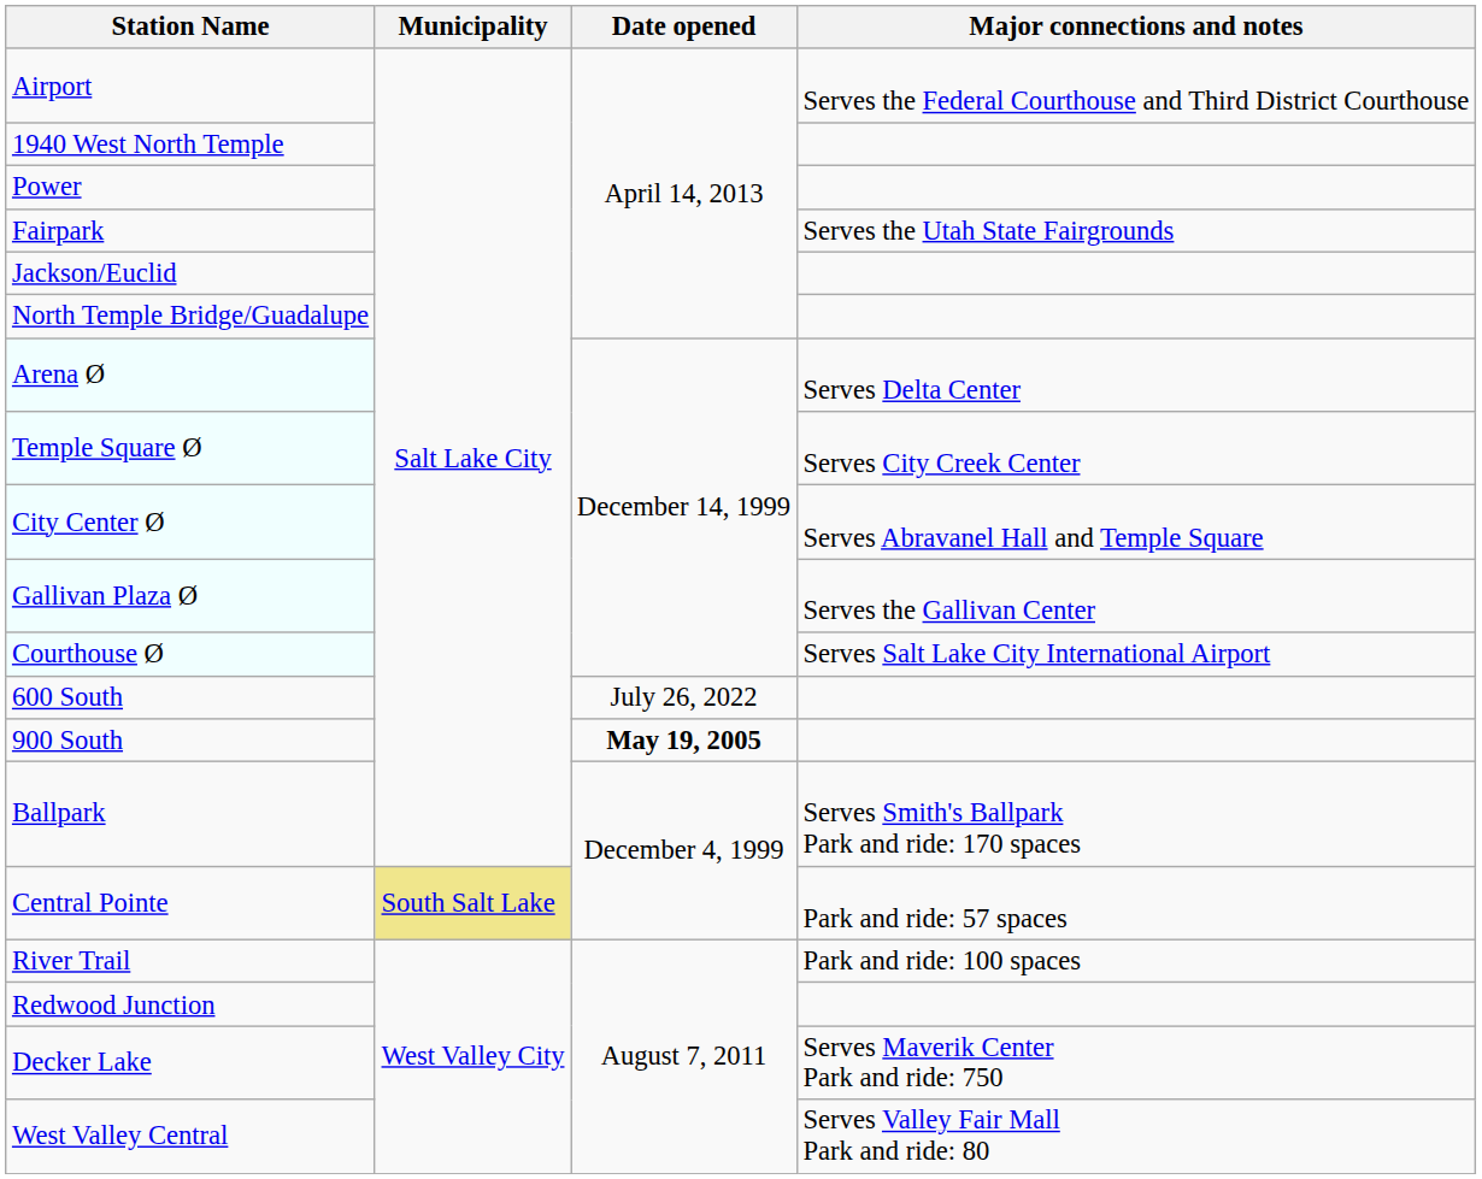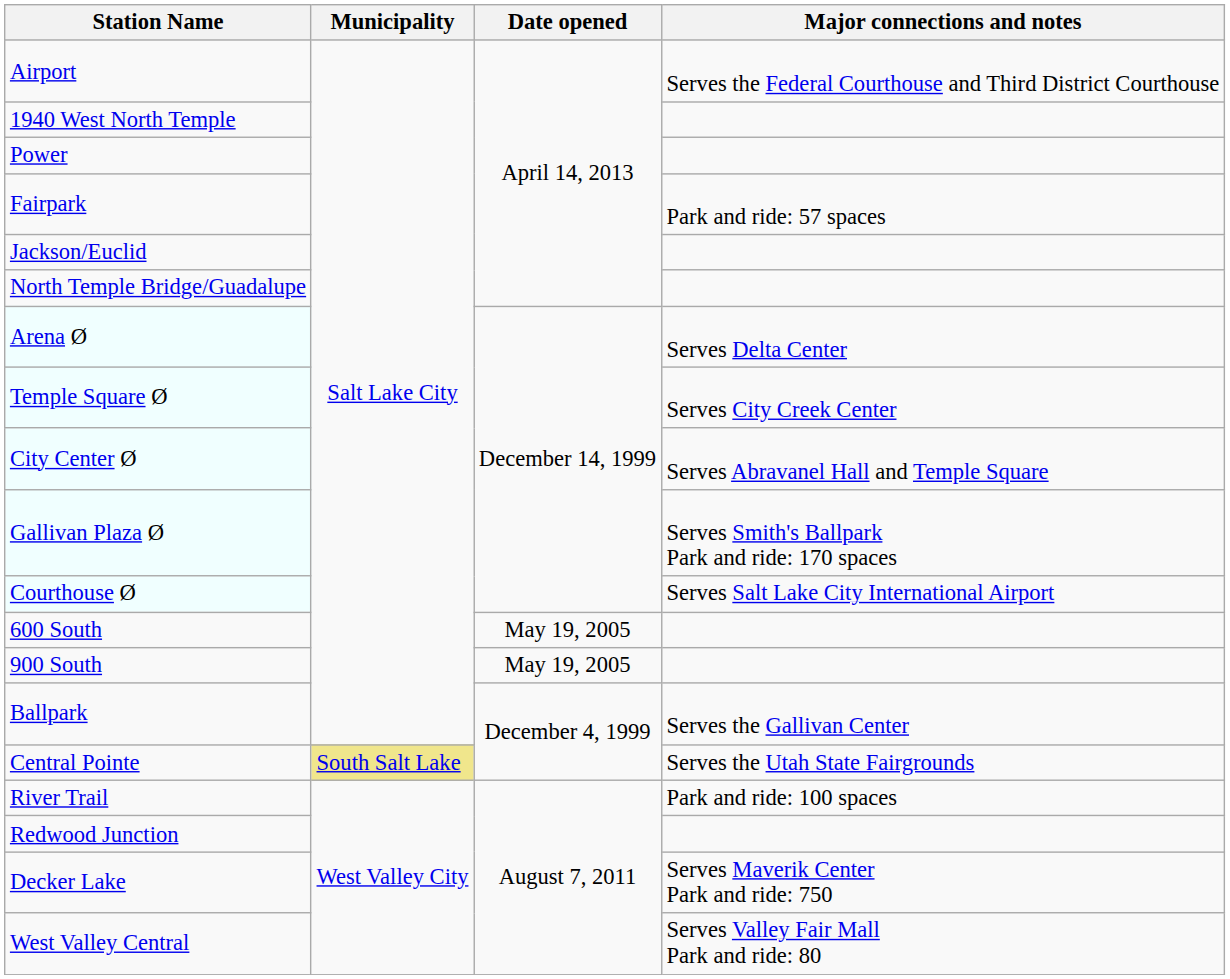Fairpark | Major connections and notes: Serves the Utah State Fairgrounds -> Park and ride: 57 spaces
Gallivan Plaza Ø | Major connections and notes: Serves the Gallivan Center -> Serves Smith's Ballpark Park and ride: 170 spaces
600 South | Date opened: July 26, 2022 -> May 19, 2005
900 South | Date opened: bold -> normal
Ballpark | Major connections and notes: Serves Smith's Ballpark Park and ride: 170 spaces -> Serves the Gallivan Center
Central Pointe | Major connections and notes: Park and ride: 57 spaces -> Serves the Utah State Fairgrounds
